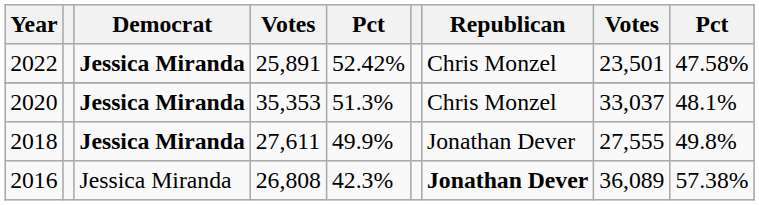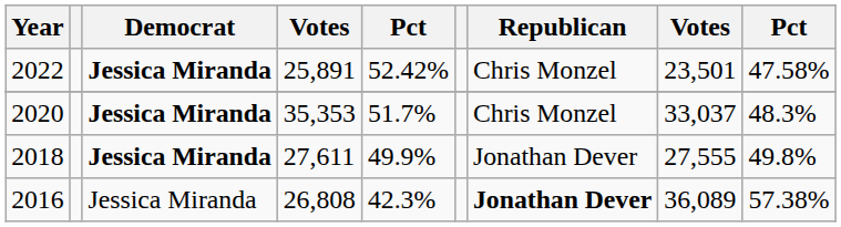2020 | column 5: 51.3% -> 51.7%
2020 | column 9: 48.1% -> 48.3%
